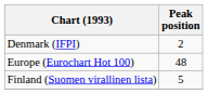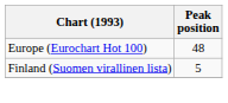- row: Denmark (IFPI) | 2
